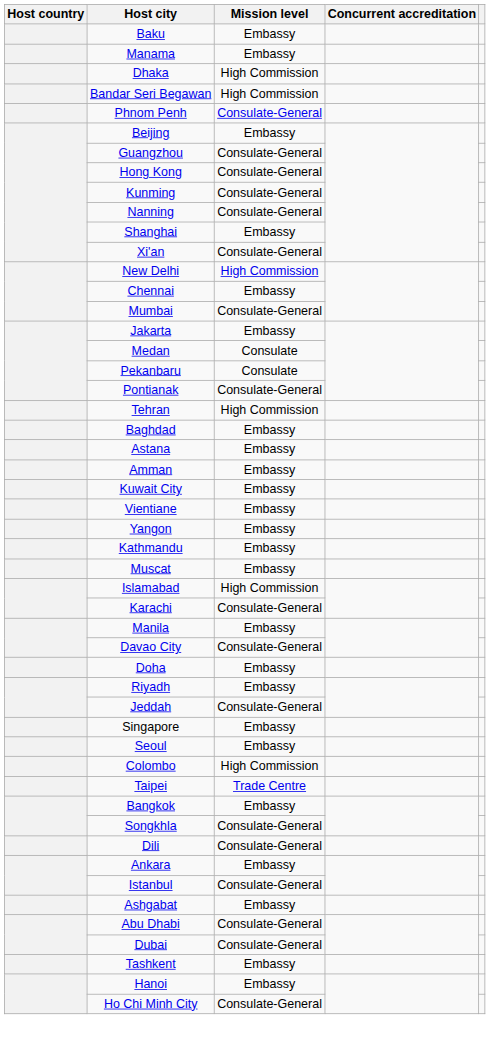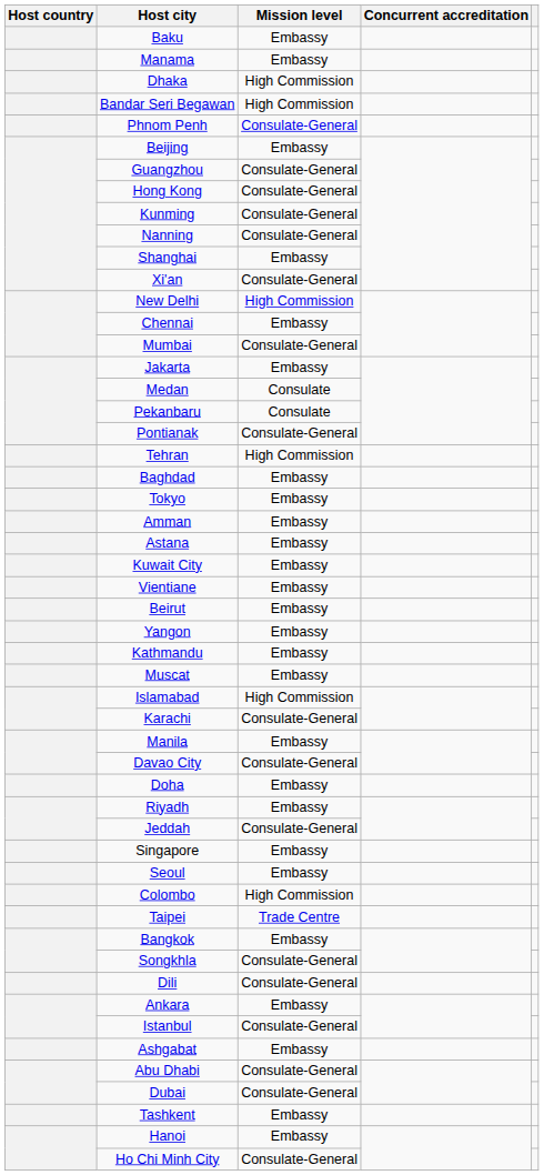+ row: Tokyo | Embassy
rows swapped: Amman <-> Astana
+ row: Beirut | Embassy
